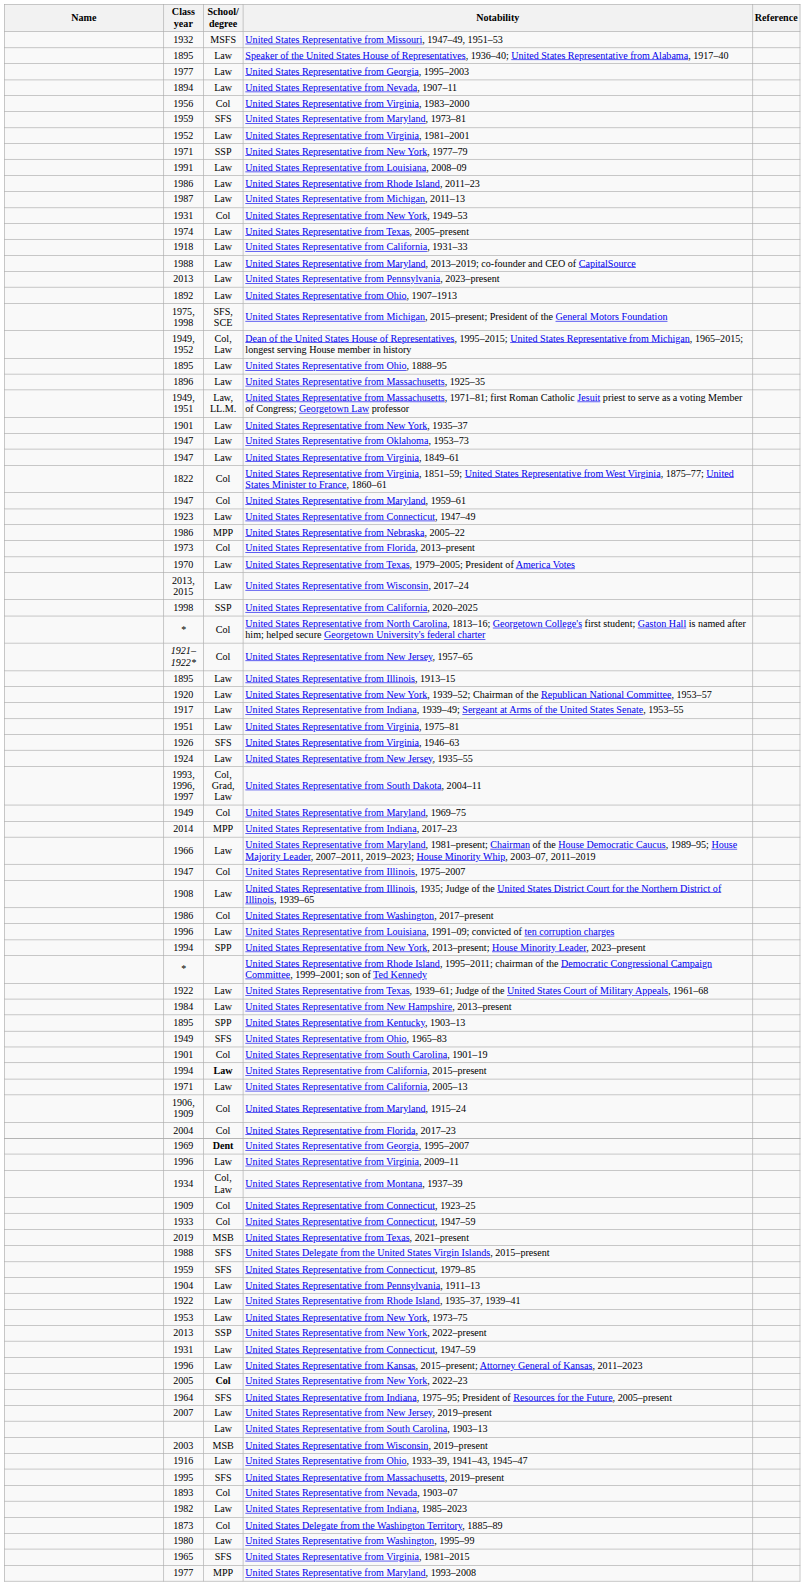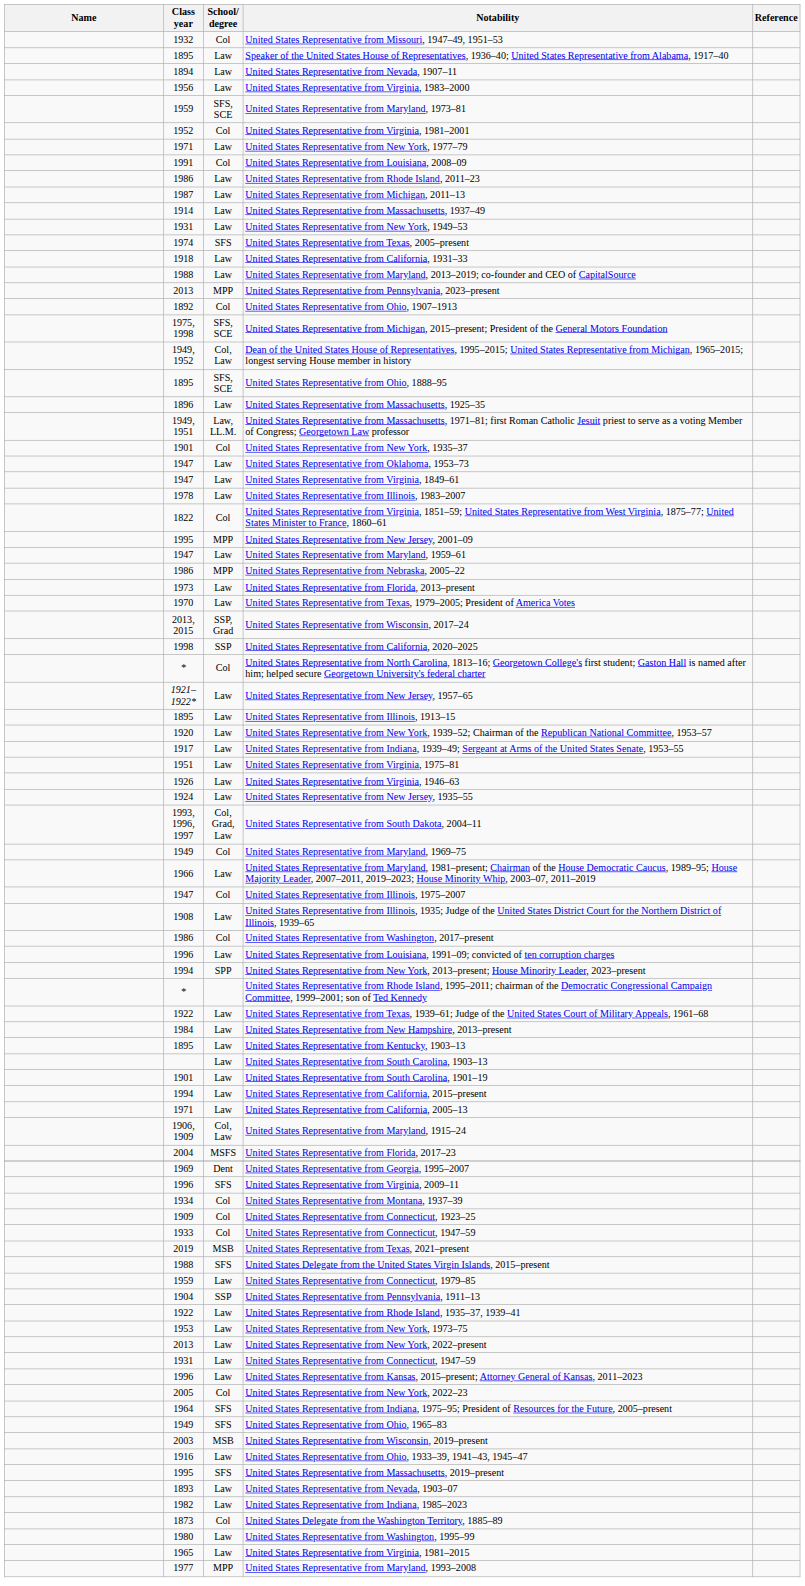United States Representative from Missouri, 1947–49, 1951–53 | School/ degree: MSFS -> Col
- row: 1977 | Law | United States Representative from Georgia, 1995–2003
United States Representative from Virginia, 1983–2000 | School/ degree: Col -> Law
United States Representative from Maryland, 1973–81 | School/ degree: SFS -> SFS, SCE
United States Representative from Virginia, 1981–2001 | School/ degree: Law -> Col
United States Representative from New York, 1977–79 | School/ degree: SSP -> Law
United States Representative from Louisiana, 2008–09 | School/ degree: Law -> Col
+ row: 1914 | Law | United States Representative from Massachusetts, 1937–49
United States Representative from New York, 1949–53 | School/ degree: Col -> Law
United States Representative from Texas, 2005–present | School/ degree: Law -> SFS
United States Representative from Pennsylvania, 2023–present | School/ degree: Law -> MPP
United States Representative from Ohio, 1907–1913 | School/ degree: Law -> Col
United States Representative from Ohio, 1888–95 | School/ degree: Law -> SFS, SCE
United States Representative from New York, 1935–37 | School/ degree: Law -> Col
+ row: 1978 | Law | United States Representative from Illinois, 1983–2007
+ row: 1995 | MPP | United States Representative from New Jersey, 2001–09
United States Representative from Maryland, 1959–61 | School/ degree: Col -> Law
- row: 1923 | Law | United States Representative from Connecticut, 1947–49
United States Representative from Florida, 2013–present | School/ degree: Col -> Law
United States Representative from Wisconsin, 2017–24 | School/ degree: Law -> SSP, Grad
United States Representative from New Jersey, 1957–65 | School/ degree: Col -> Law
United States Representative from Virginia, 1946–63 | School/ degree: SFS -> Law
- row: 2014 | MPP | United States Representative from Indiana, 2017–23
United States Representative from Kentucky, 1903–13 | School/ degree: SPP -> Law
rows swapped: United States Representative from South Carolina, 1903–13 <-> United States Representative from Ohio, 1965–83
United States Representative from South Carolina, 1901–19 | School/ degree: Col -> Law
United States Representative from California, 2015–present | School/ degree: bold -> normal
United States Representative from Maryland, 1915–24 | School/ degree: Col -> Col, Law
United States Representative from Florida, 2017–23 | School/ degree: Col -> MSFS
United States Representative from Georgia, 1995–2007 | School/ degree: bold -> normal
United States Representative from Virginia, 2009–11 | School/ degree: Law -> SFS
United States Representative from Montana, 1937–39 | School/ degree: Col, Law -> Col
United States Representative from Connecticut, 1979–85 | School/ degree: SFS -> Law
United States Representative from Pennsylvania, 1911–13 | School/ degree: Law -> SSP
United States Representative from New York, 2022–present | School/ degree: SSP -> Law
United States Representative from New York, 2022–23 | School/ degree: bold -> normal
- row: 2007 | Law | United States Representative from New Jersey, 2019–present
United States Representative from Nevada, 1903–07 | School/ degree: Col -> Law
United States Representative from Virginia, 1981–2015 | School/ degree: SFS -> Law
